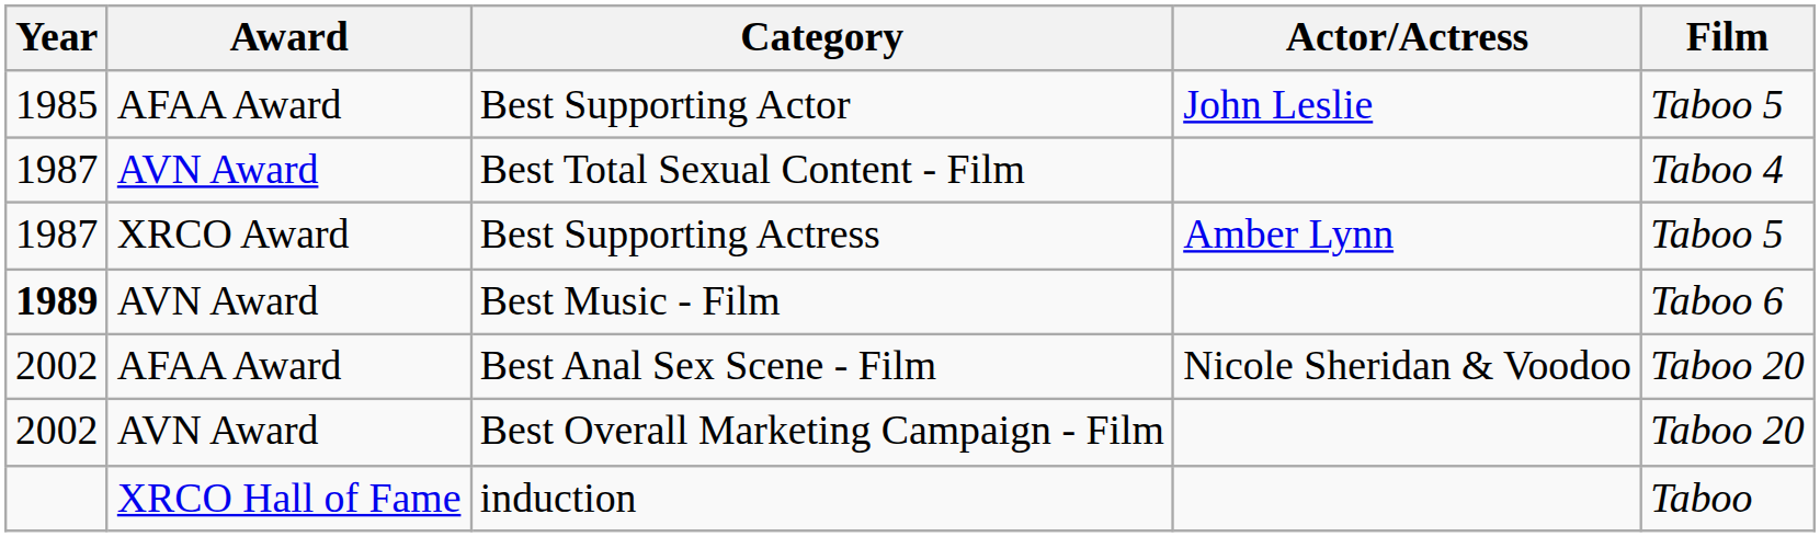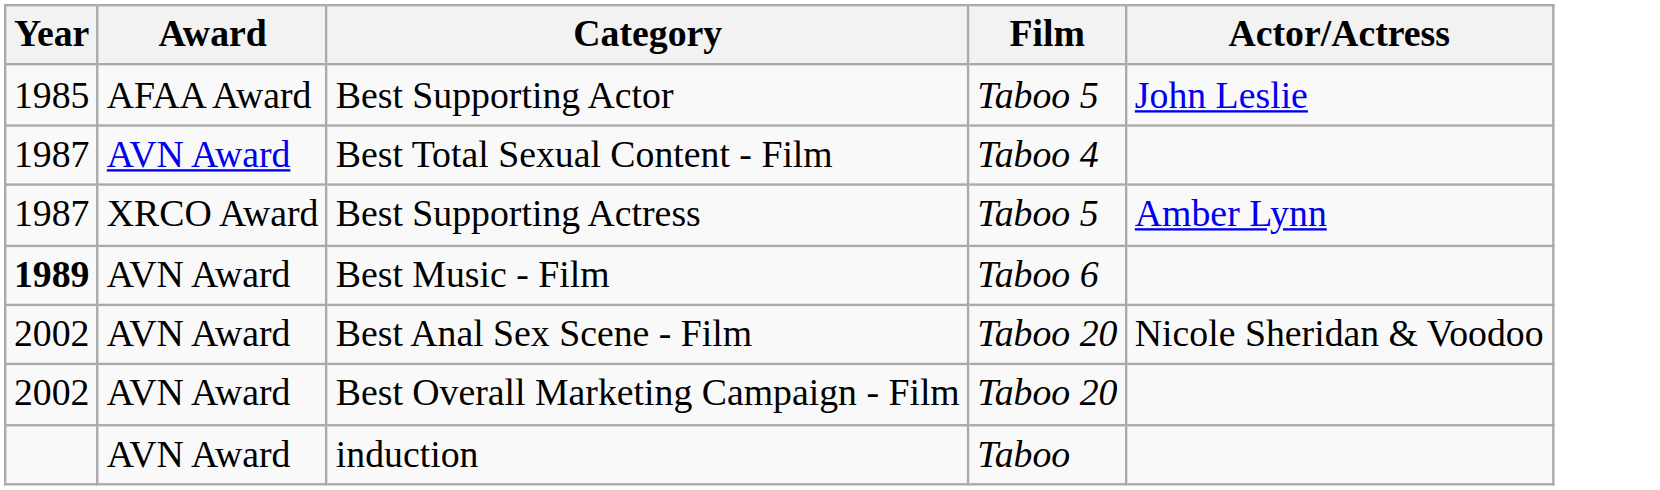columns swapped: Actor/Actress <-> Film
Best Anal Sex Scene - Film | Award: AFAA Award -> AVN Award
induction | Award: XRCO Hall of Fame -> AVN Award
